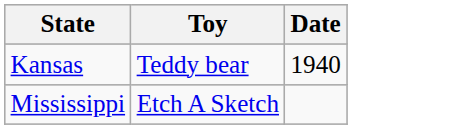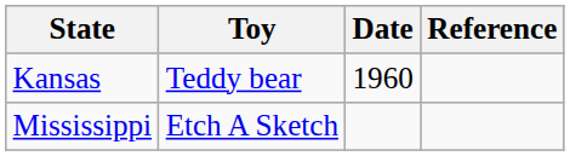+ column: Reference
Kansas | Date: 1940 -> 1960
